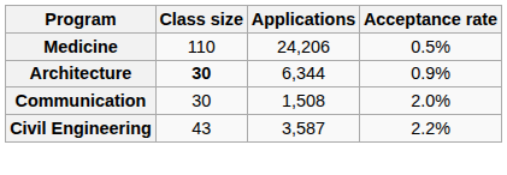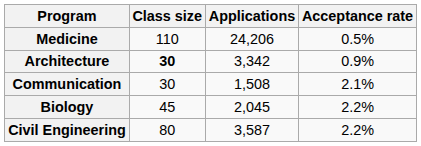Architecture | Applications: 6,344 -> 3,342
Communication | Acceptance rate: 2.0% -> 2.1%
+ row: Biology | 45 | 2,045 | 2.2%
Civil Engineering | Class size: 43 -> 80
